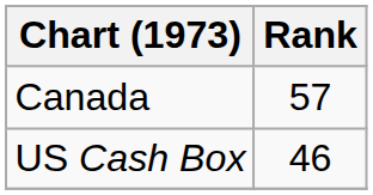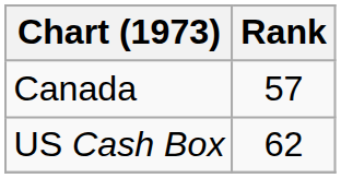US Cash Box | Rank: 46 -> 62
